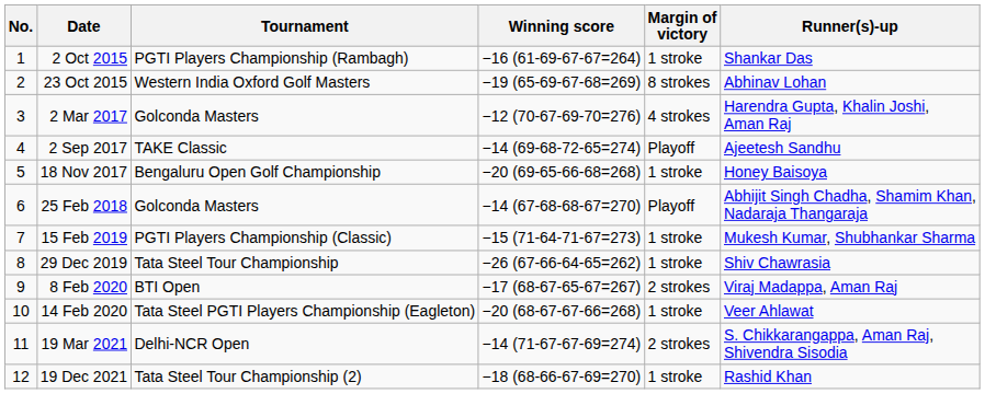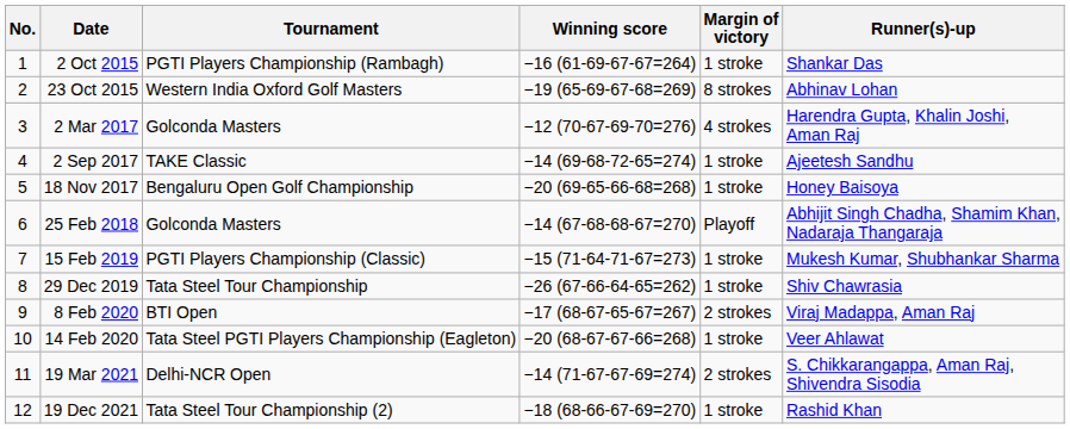2 Sep 2017 | Margin of victory: Playoff -> 1 stroke
